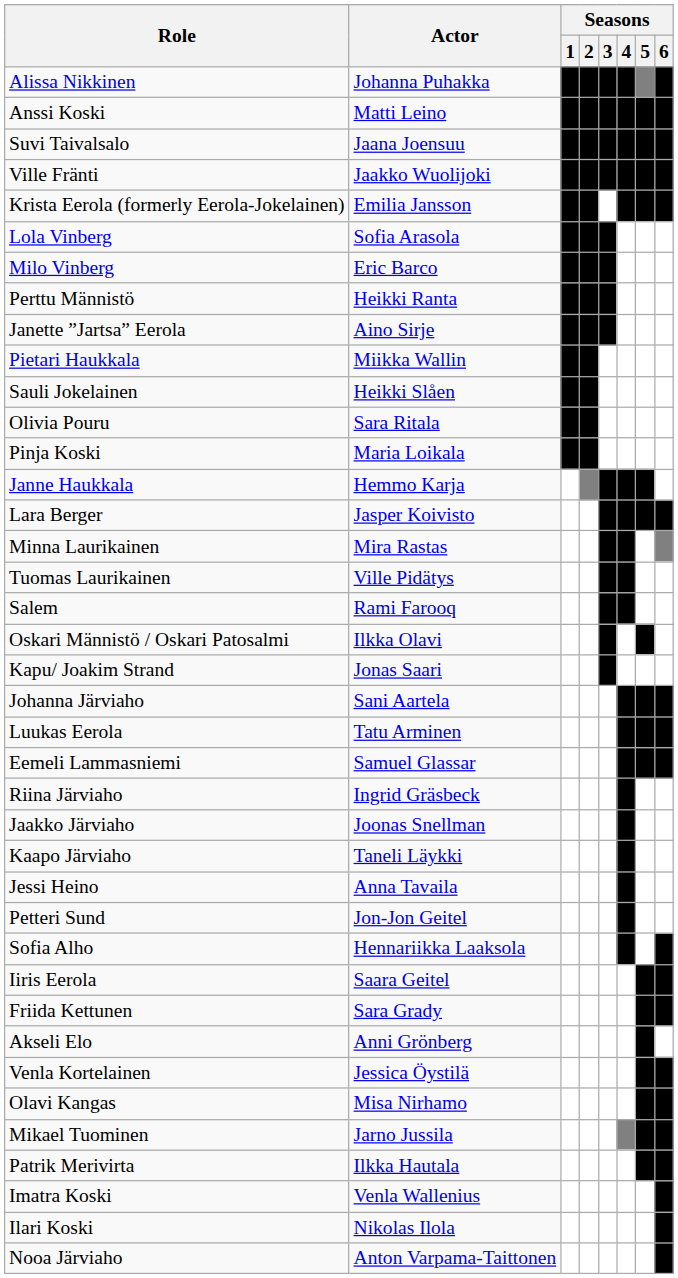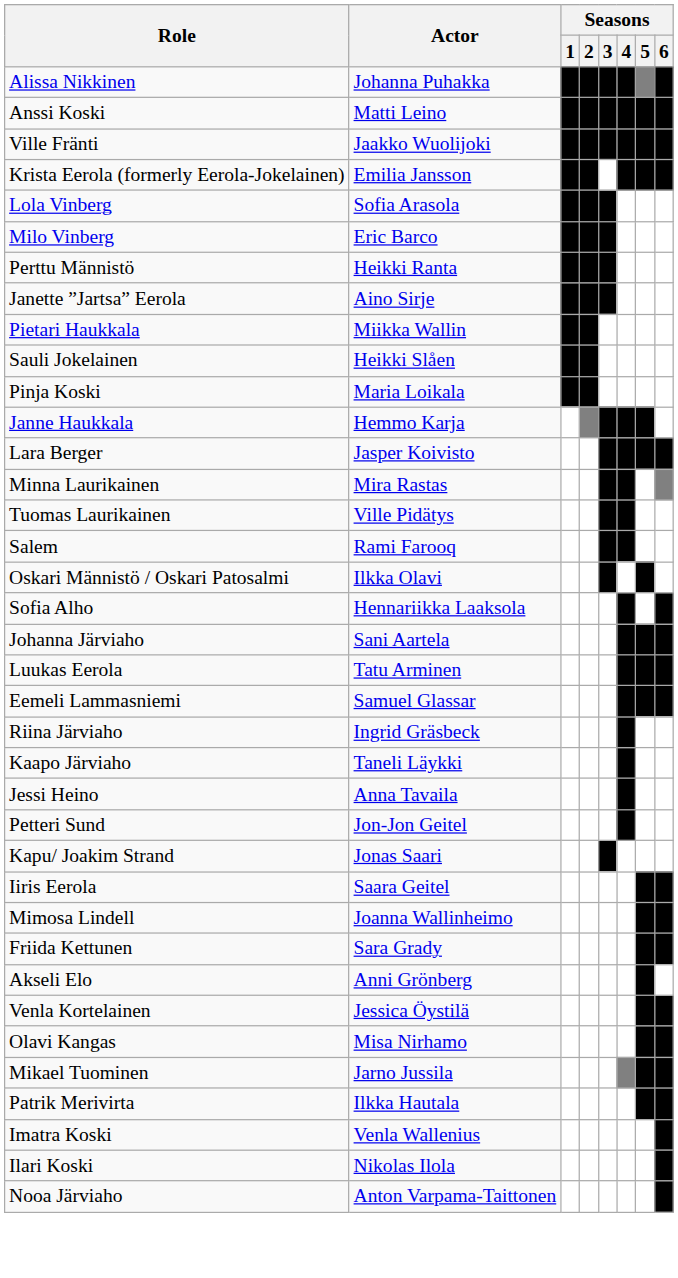- row: Suvi Taivalsalo | Jaana Joensuu
- row: Olivia Pouru | Sara Ritala
rows swapped: Kapu/ Joakim Strand <-> Sofia Alho
- row: Jaakko Järviaho | Joonas Snellman
+ row: Mimosa Lindell | Joanna Wallinheimo
